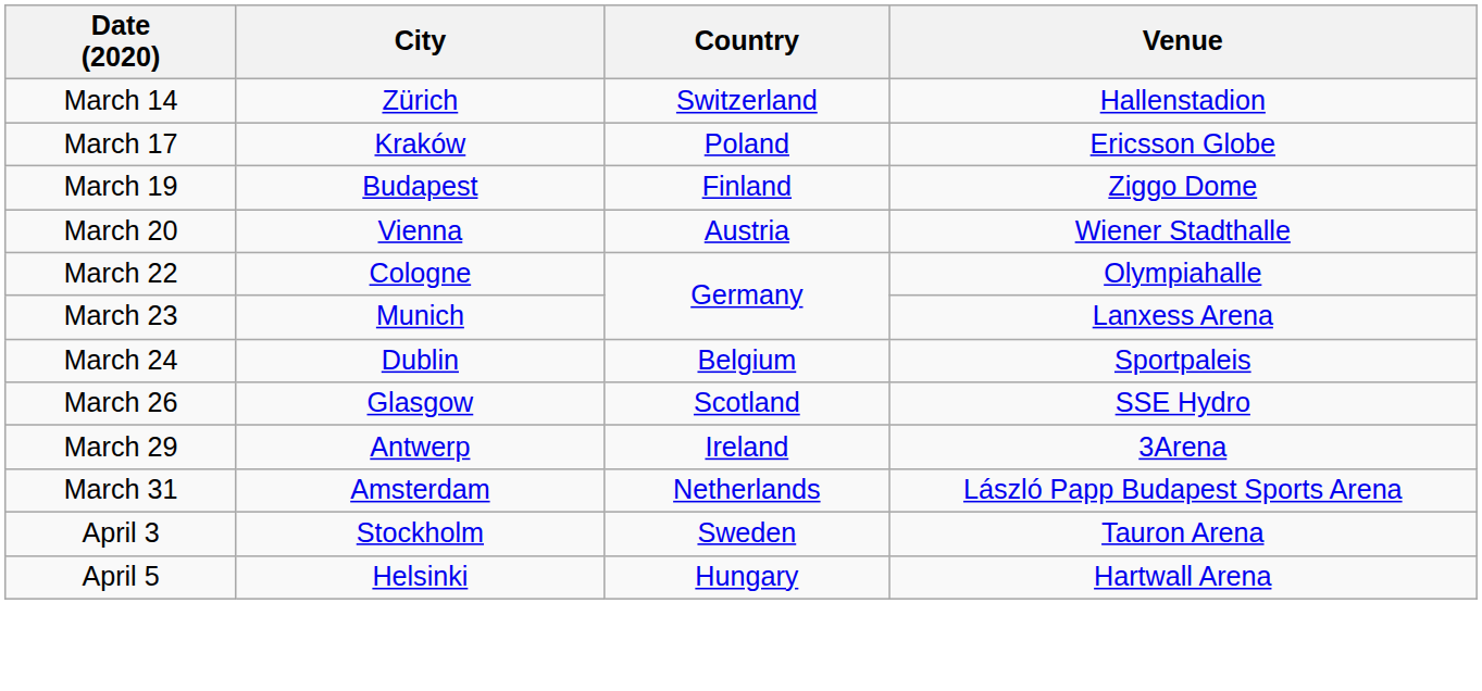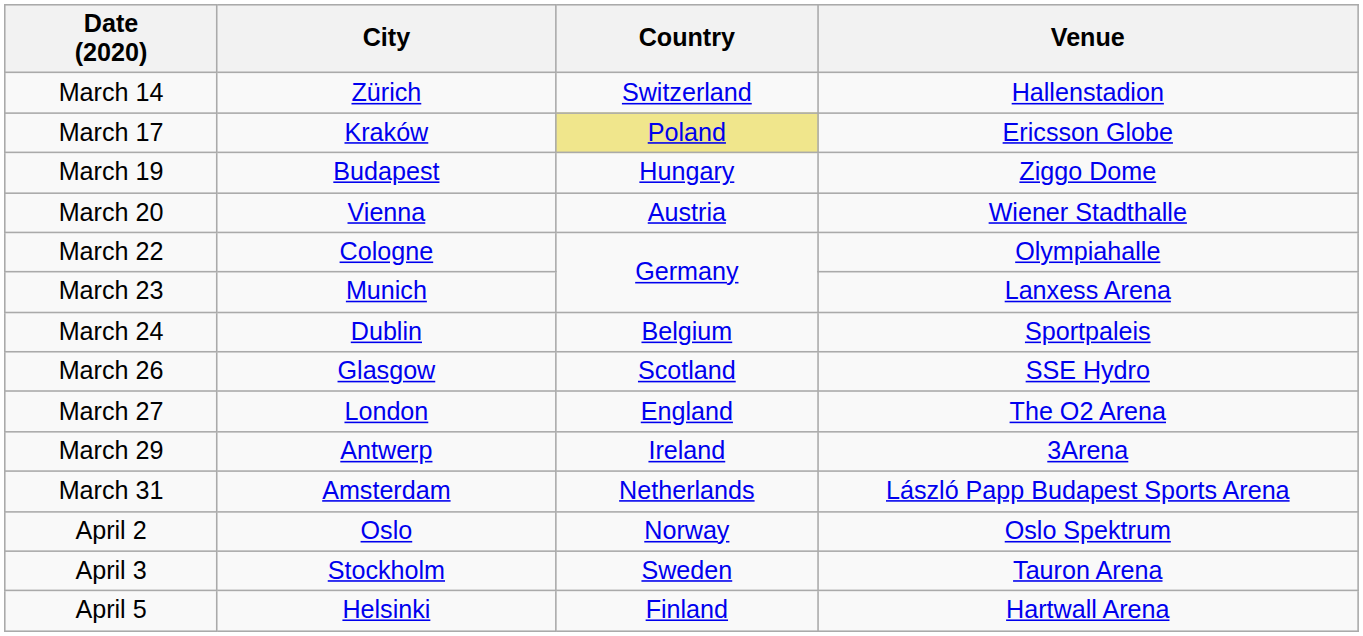March 17 | Country: no background -> khaki background
March 19 | Country: Finland -> Hungary
+ row: March 27 | London | England | The O2 Arena
+ row: April 2 | Oslo | Norway | Oslo Spektrum
April 5 | Country: Hungary -> Finland
